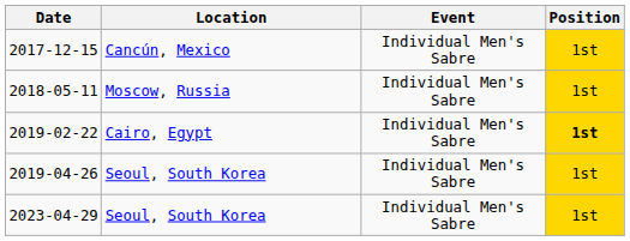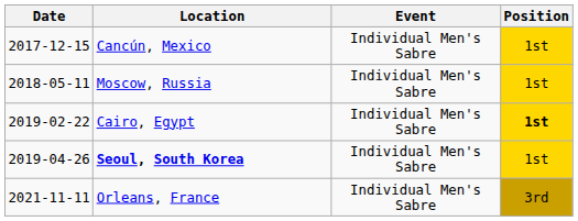2019-04-26 | Location: normal -> bold
+ row: 2021-11-11 | Orleans, France | Individual Men's Sabre | 3rd
- row: 2023-04-29 | Seoul, South Korea | Individual Men's Sabre | 1st
